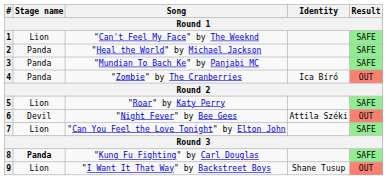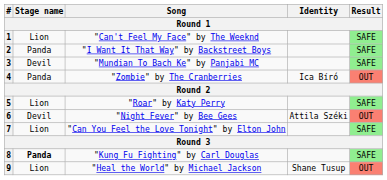2 | Song: "Heal the World" by Michael Jackson -> "I Want It That Way" by Backstreet Boys
3 | Stage name: Panda -> Devil
9 | Song: "I Want It That Way" by Backstreet Boys -> "Heal the World" by Michael Jackson
